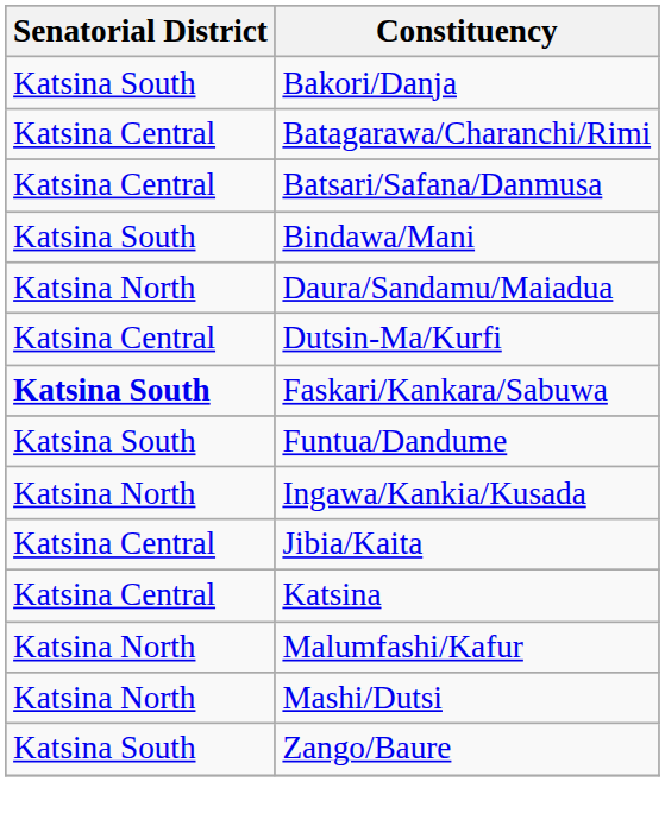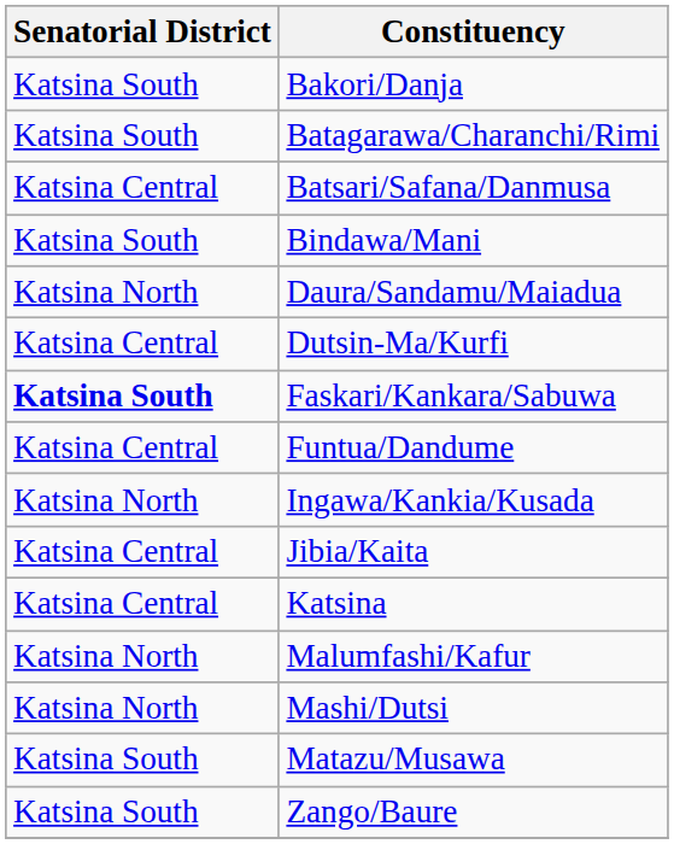Batagarawa/Charanchi/Rimi | Senatorial District: Katsina Central -> Katsina South
Funtua/Dandume | Senatorial District: Katsina South -> Katsina Central
+ row: Katsina South | Matazu/Musawa
